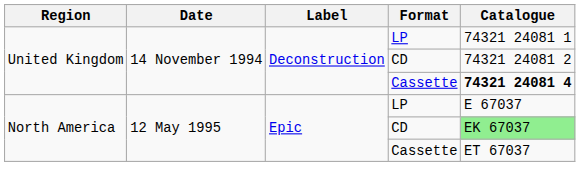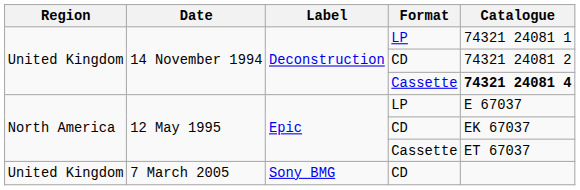12 May 1995 / CD | Catalogue: lightgreen background -> no background
+ row: United Kingdom | 7 March 2005 | Sony BMG | CD
